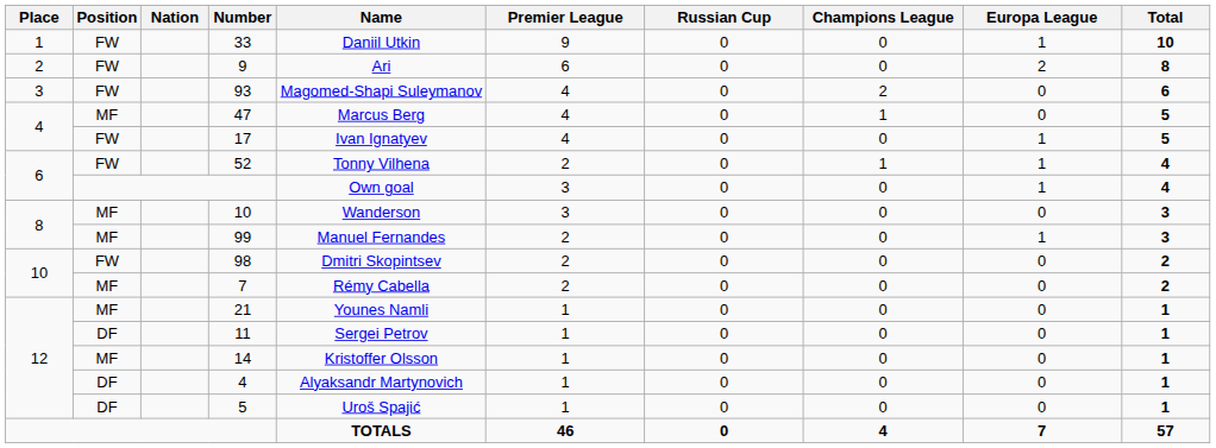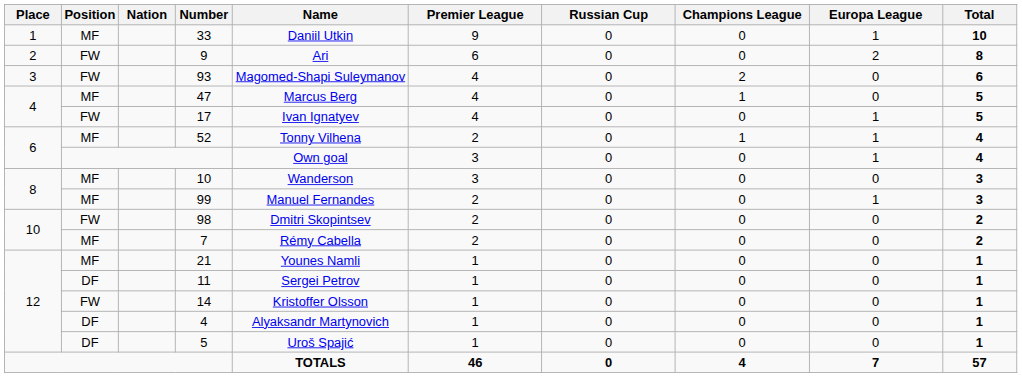33 | Position: FW -> MF
52 | Position: FW -> MF
14 | Position: MF -> FW
